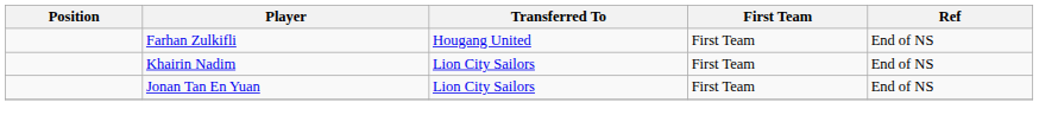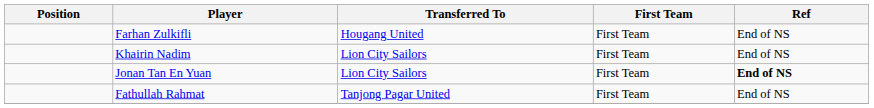Jonan Tan En Yuan | Ref: normal -> bold
+ row: Fathullah Rahmat | Tanjong Pagar United | First Team | End of NS
